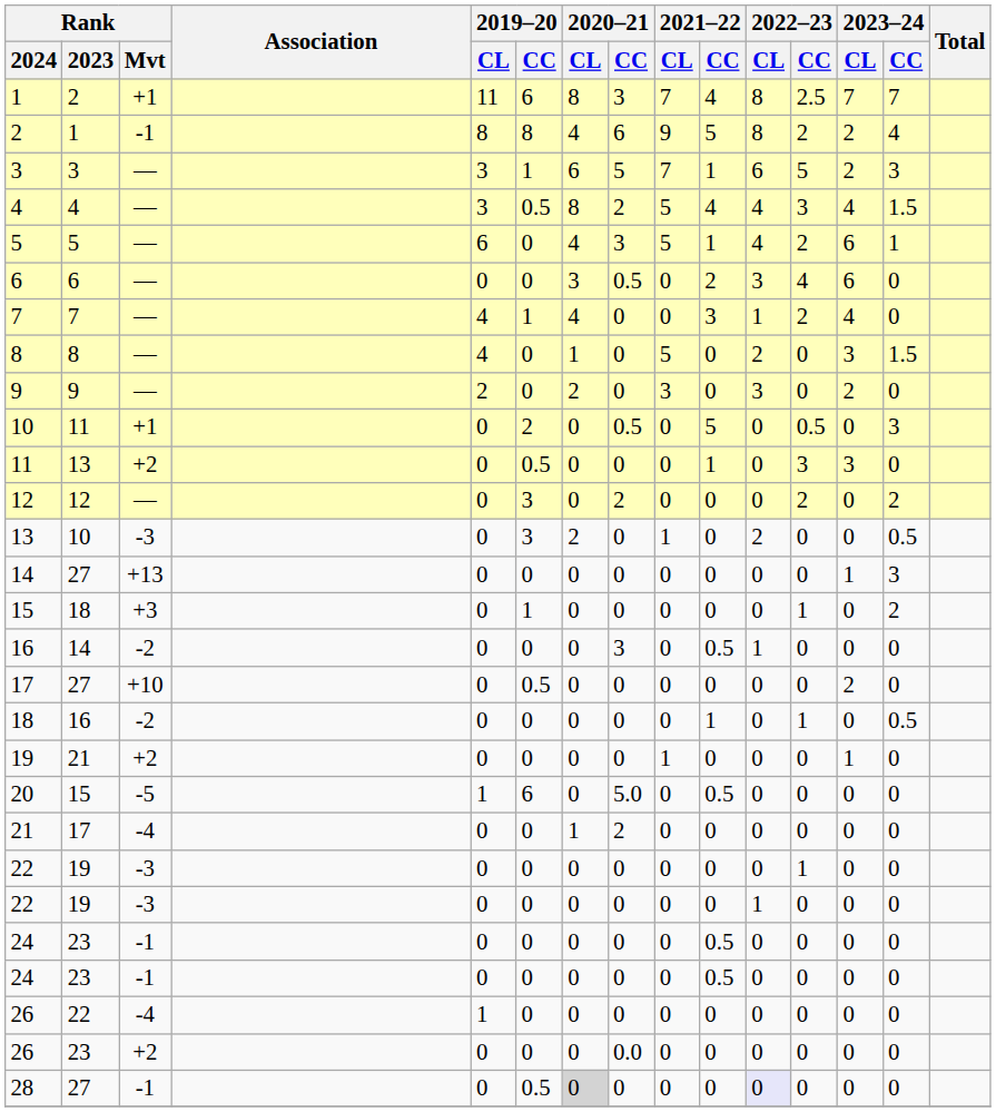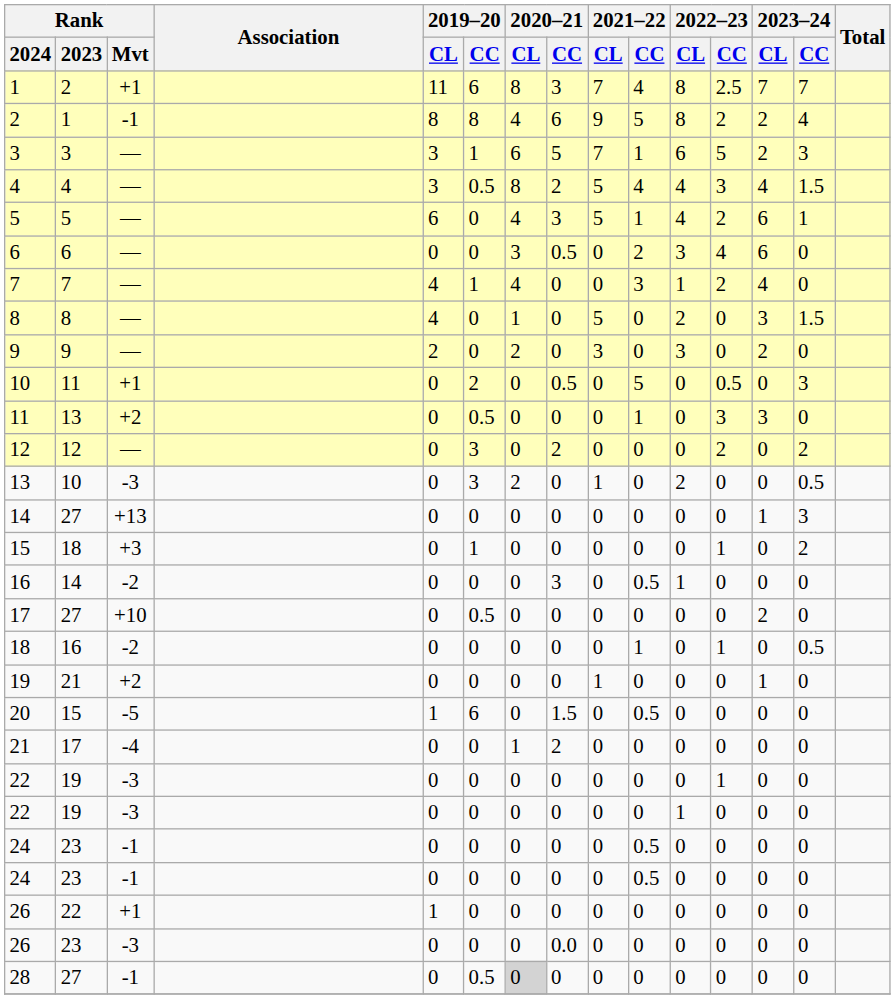20 | 2020–21 / CC: 5.0 -> 1.5
26 / 22 | Rank / Mvt: -4 -> +1
26 / 23 | Rank / Mvt: +2 -> -3
28 | 2022–23 / CL: lavender background -> no background
